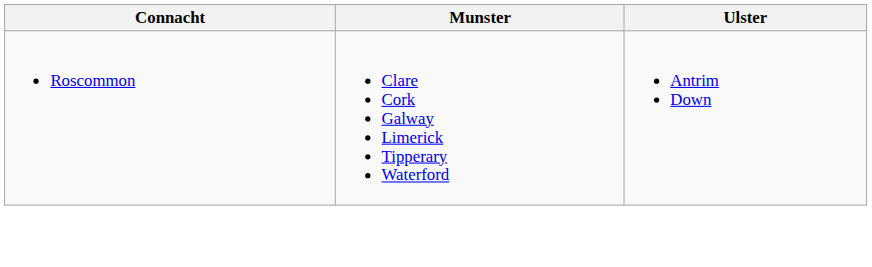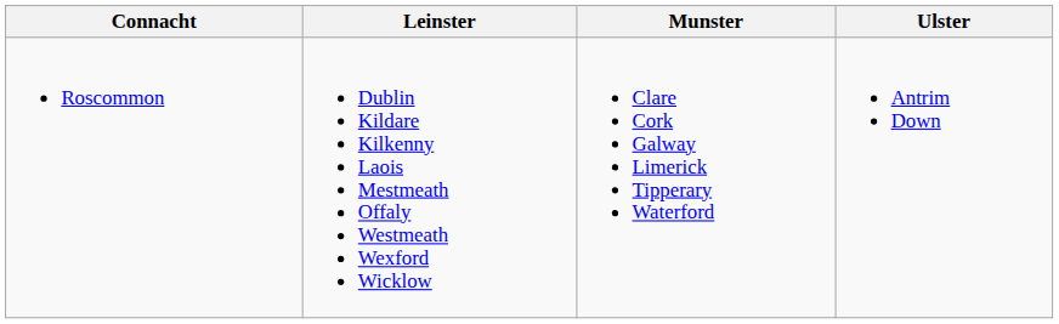+ column: Leinster | Dublin Kildare Kilkenny Laois Mestmeath Offaly Westmeath Wexford Wicklow
